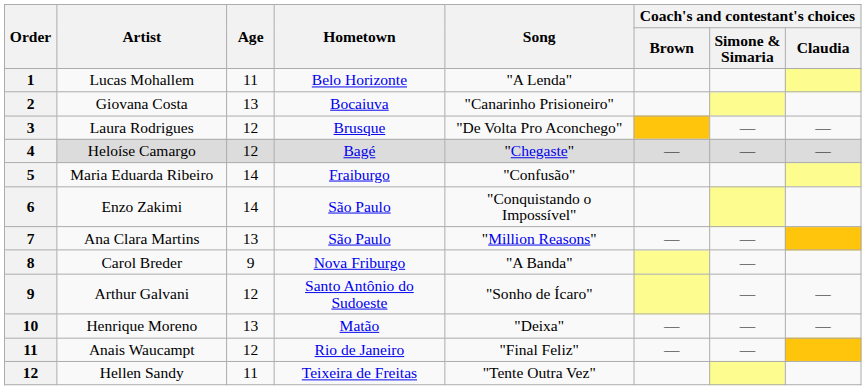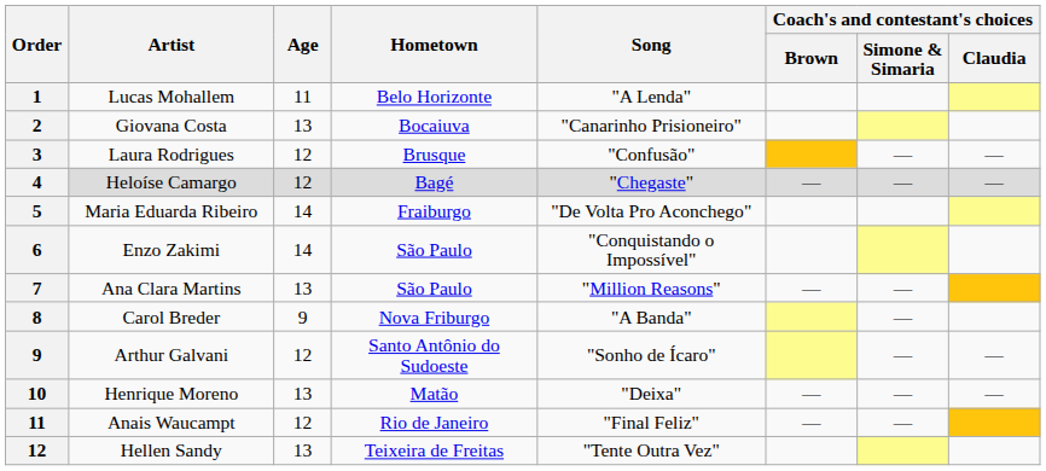Laura Rodrigues | Song: "De Volta Pro Aconchego" -> "Confusão"
Maria Eduarda Ribeiro | Song: "Confusão" -> "De Volta Pro Aconchego"
Hellen Sandy | Age: 11 -> 13
